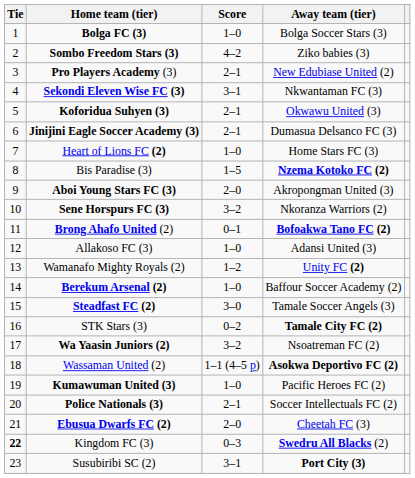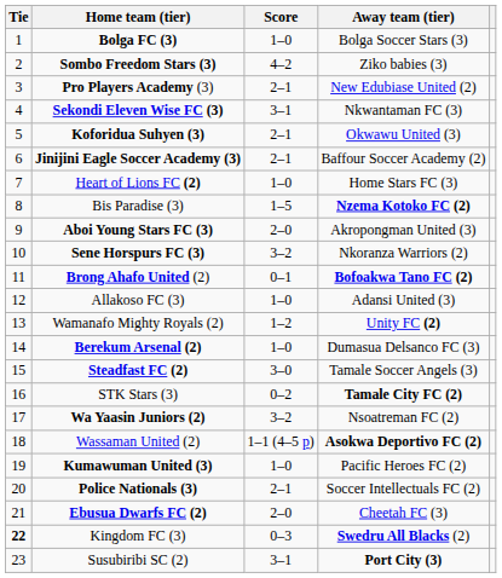Jinijini Eagle Soccer Academy (3) | Away team (tier): Dumasua Delsanco FC (3) -> Baffour Soccer Academy (2)
Berekum Arsenal (2) | Away team (tier): Baffour Soccer Academy (2) -> Dumasua Delsanco FC (3)
